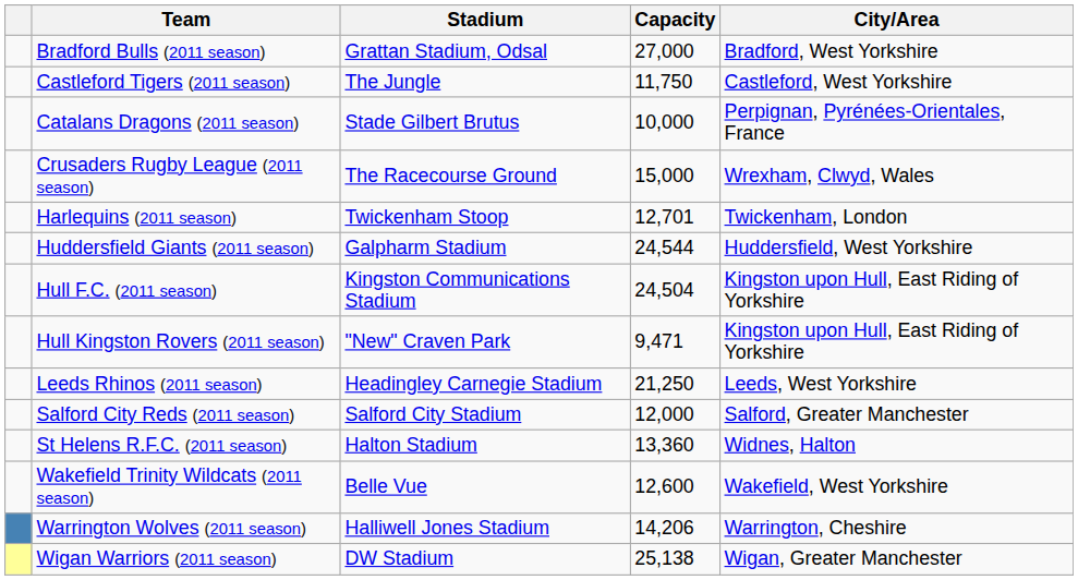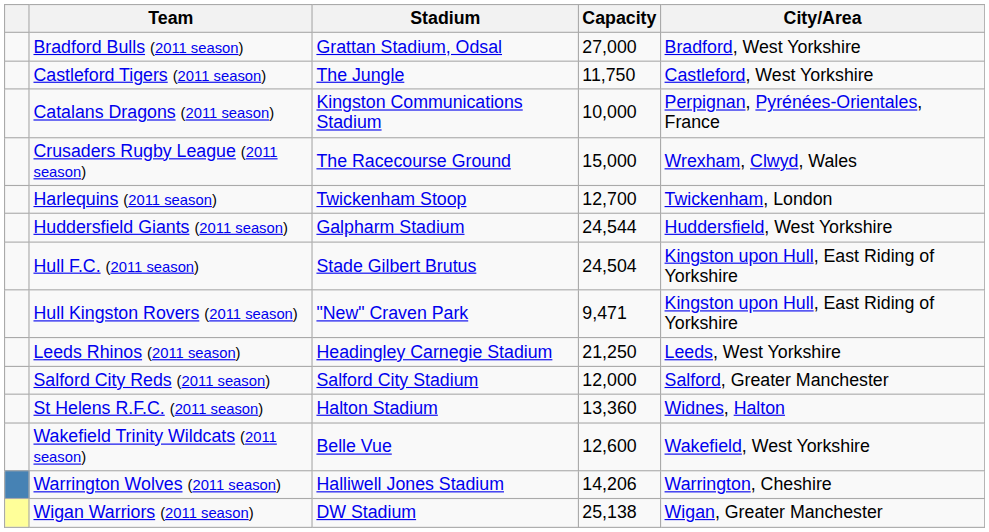Catalans Dragons (2011 season) | Stadium: Stade Gilbert Brutus -> Kingston Communications Stadium
Harlequins (2011 season) | Capacity: 12,701 -> 12,700
Hull F.C. (2011 season) | Stadium: Kingston Communications Stadium -> Stade Gilbert Brutus
